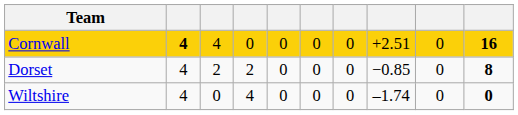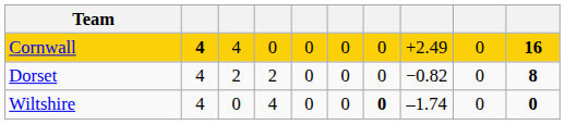Cornwall | column 8: +2.51 -> +2.49
Dorset | column 8: −0.85 -> −0.82
Wiltshire | column 7: normal -> bold
